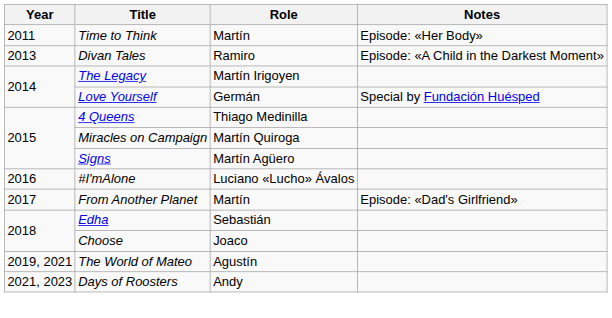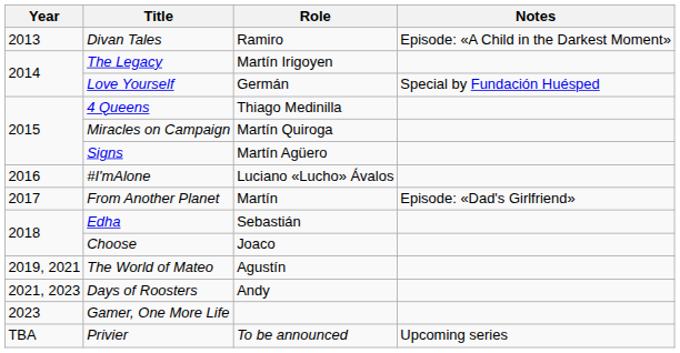- row: 2011 | Time to Think | Martín | Episode: «Her Body»
+ row: 2023 | Gamer, One More Life
+ row: TBA | Privier | To be announced | Upcoming series
